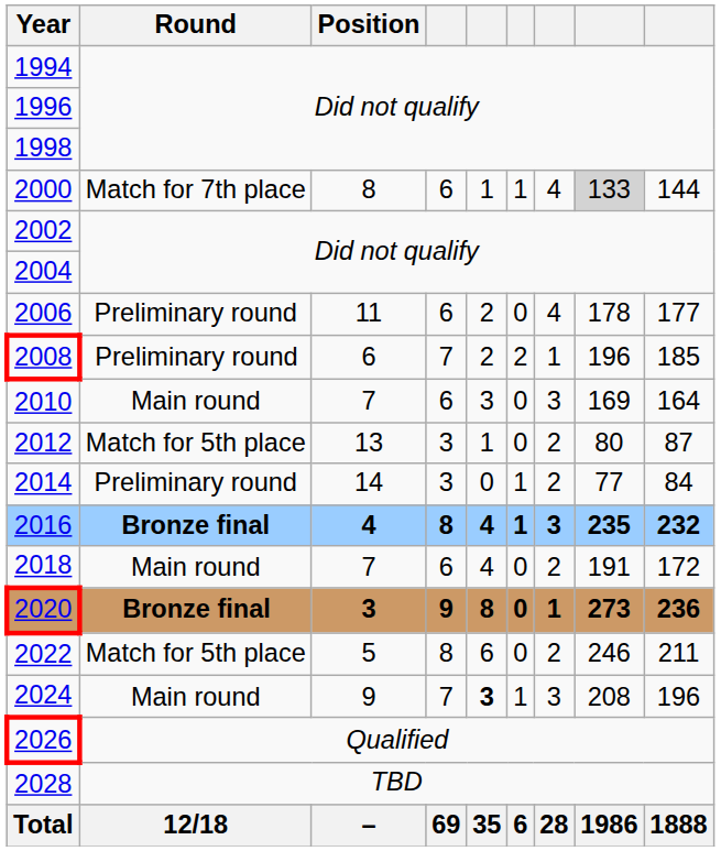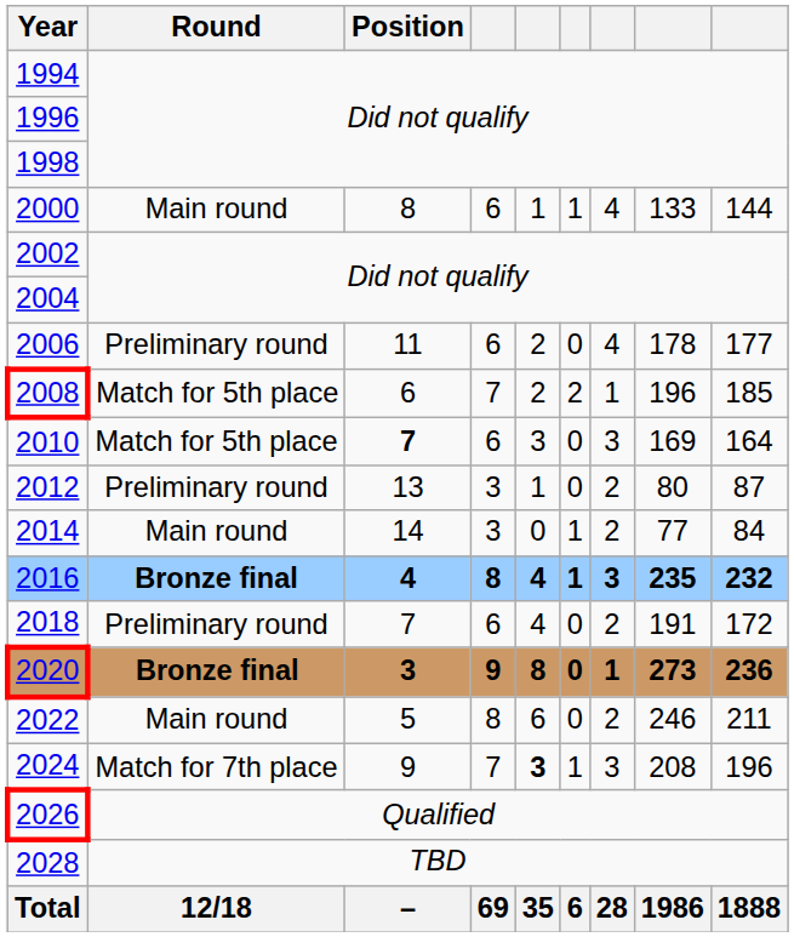2000 | Round: Match for 7th place -> Main round
2000 | column 8: lightgrey background -> no background
2008 | Round: Preliminary round -> Match for 5th place
2010 | Round: Main round -> Match for 5th place
2010 | Position: normal -> bold
2012 | Round: Match for 5th place -> Preliminary round
2014 | Round: Preliminary round -> Main round
2018 | Round: Main round -> Preliminary round
2022 | Round: Match for 5th place -> Main round
2024 | Round: Main round -> Match for 7th place
